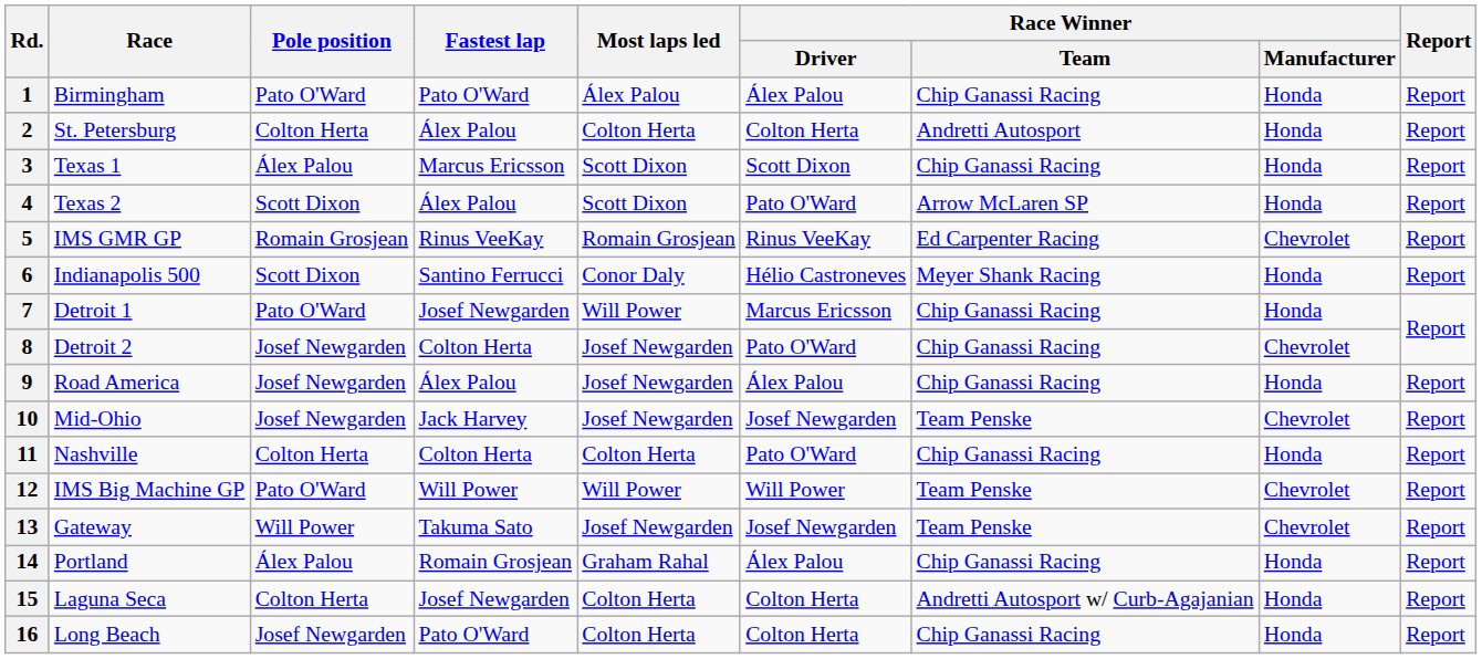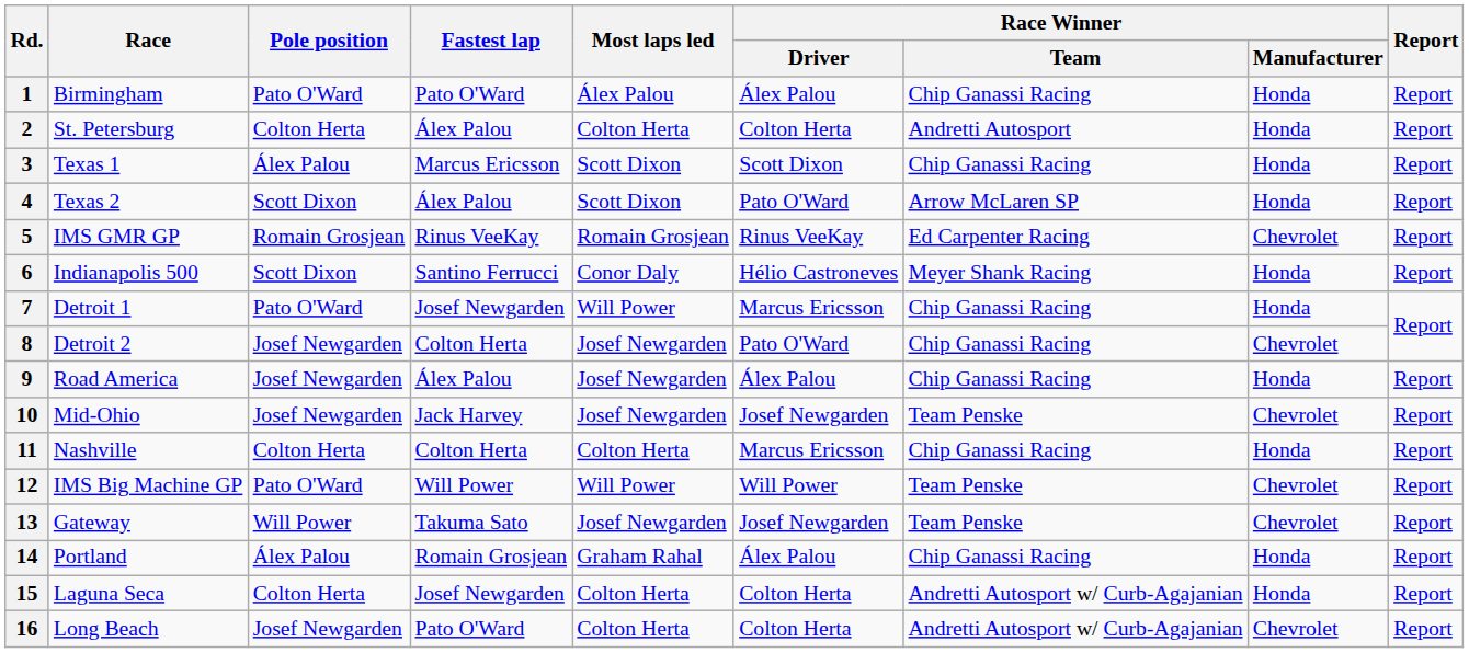11 | Race Winner / Driver: Pato O'Ward -> Marcus Ericsson
16 | Race Winner / Team: Chip Ganassi Racing -> Andretti Autosport w/ Curb-Agajanian
16 | Race Winner / Manufacturer: Honda -> Chevrolet
